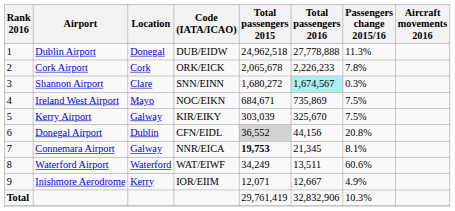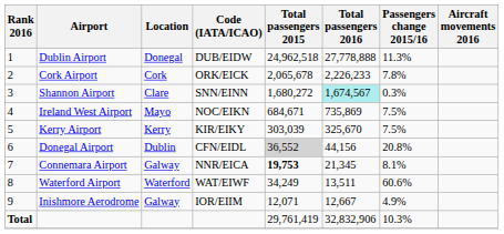Kerry Airport | Location: Galway -> Kerry
Inishmore Aerodrome | Location: Kerry -> Galway
